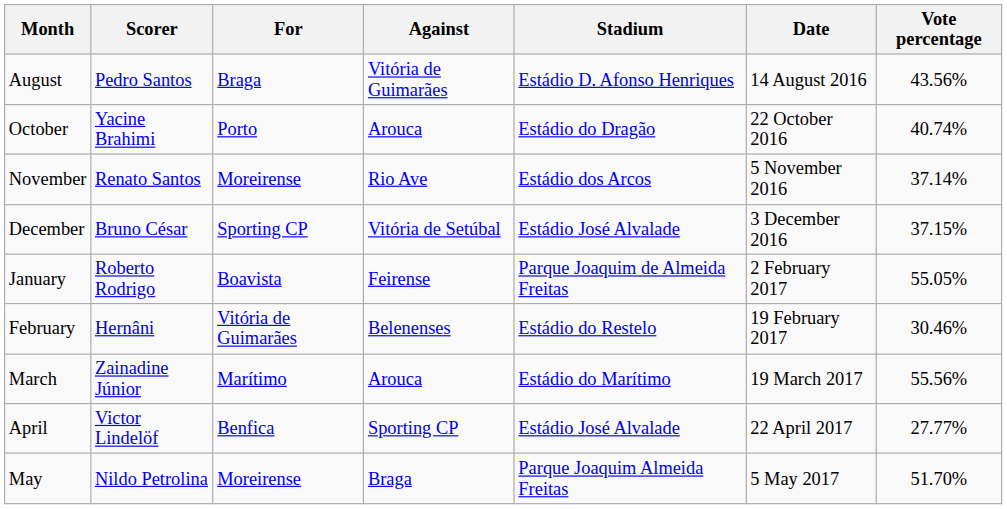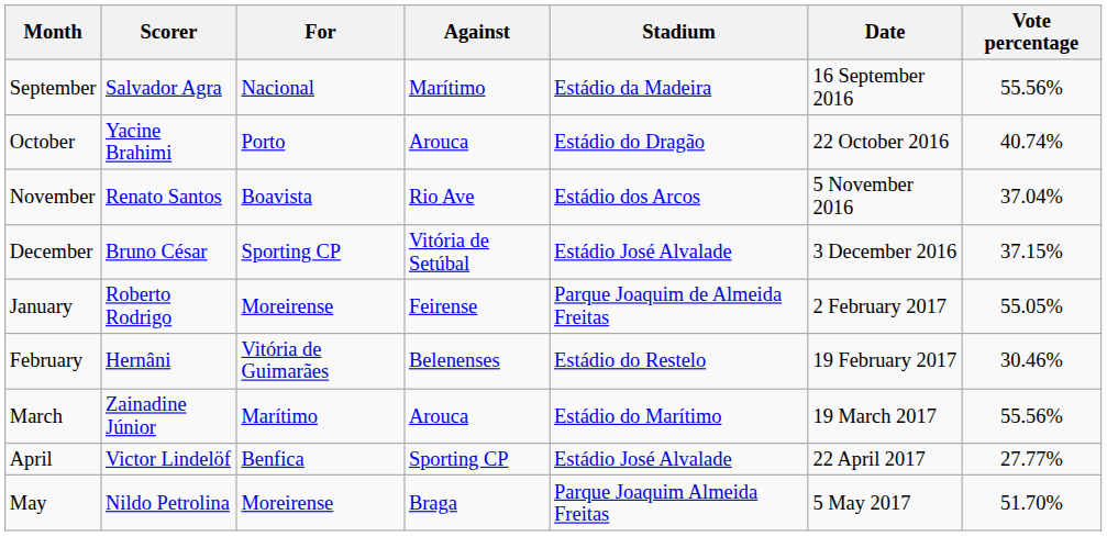- row: August | Pedro Santos | Braga | Vitória de Guimarães | Estádio D. Afonso Henriques | 14 August 2016 | 43.56%
+ row: September | Salvador Agra | Nacional | Marítimo | Estádio da Madeira | 16 September 2016 | 55.56%
November | For: Moreirense -> Boavista
November | Vote percentage: 37.14% -> 37.04%
January | For: Boavista -> Moreirense
